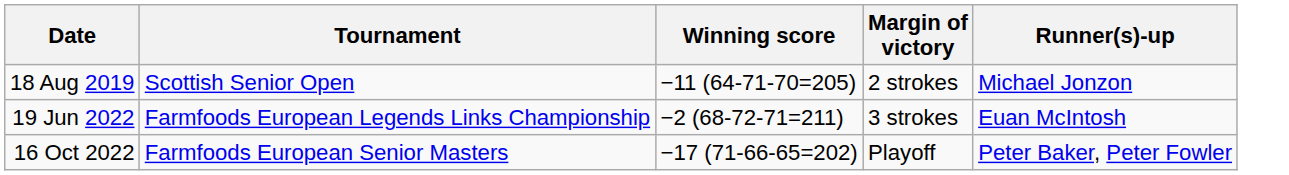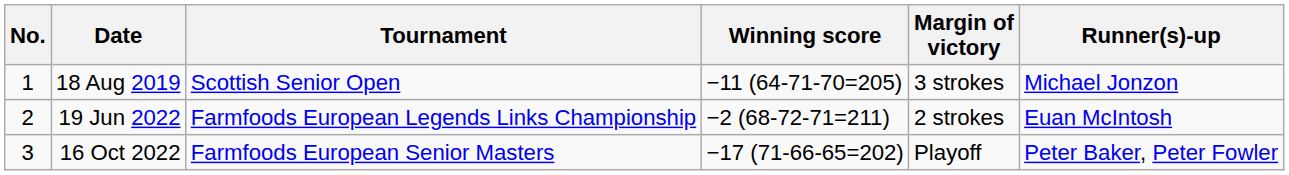+ column: No. | 1 | 2 | 3
18 Aug 2019 | Margin of victory: 2 strokes -> 3 strokes
19 Jun 2022 | Margin of victory: 3 strokes -> 2 strokes
